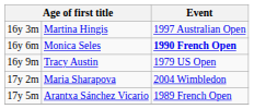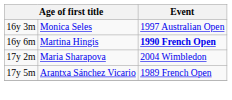16y 3m | column 2: Martina Hingis -> Monica Seles
16y 6m | column 2: Monica Seles -> Martina Hingis
- row: 16y 9m | Tracy Austin | 1979 US Open
